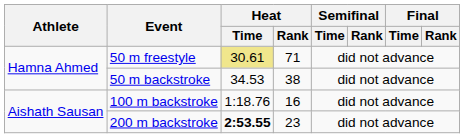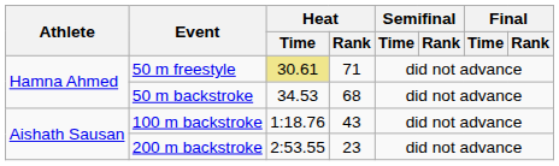50 m backstroke | Heat / Rank: 38 -> 68
100 m backstroke | Heat / Rank: 16 -> 43
200 m backstroke | Heat / Time: bold -> normal
